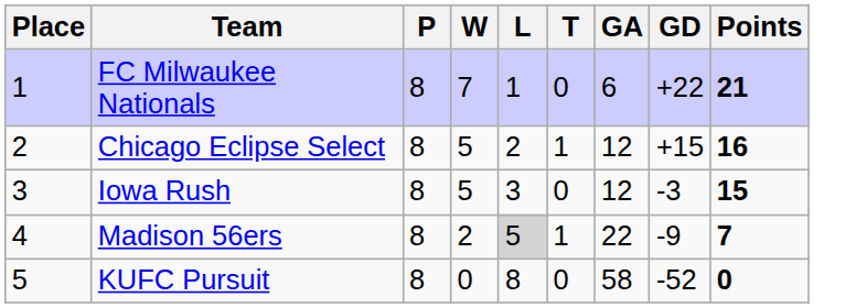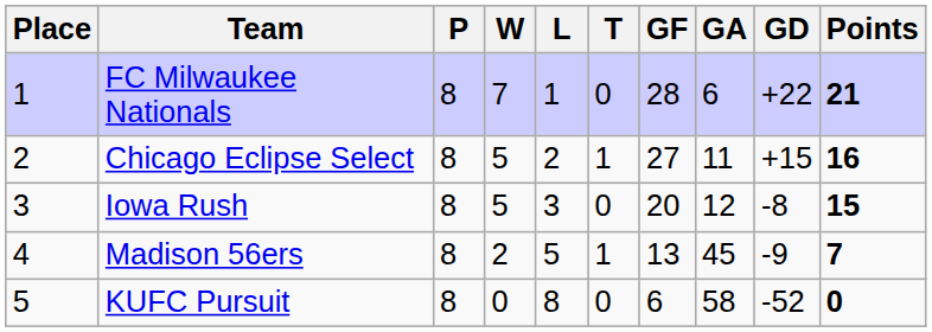+ column: GF | 28 | 27 | 20 | 13 | 6
Chicago Eclipse Select | GA: 12 -> 11
Iowa Rush | GD: -3 -> -8
Madison 56ers | L: lightgrey background -> no background
Madison 56ers | GA: 22 -> 45
